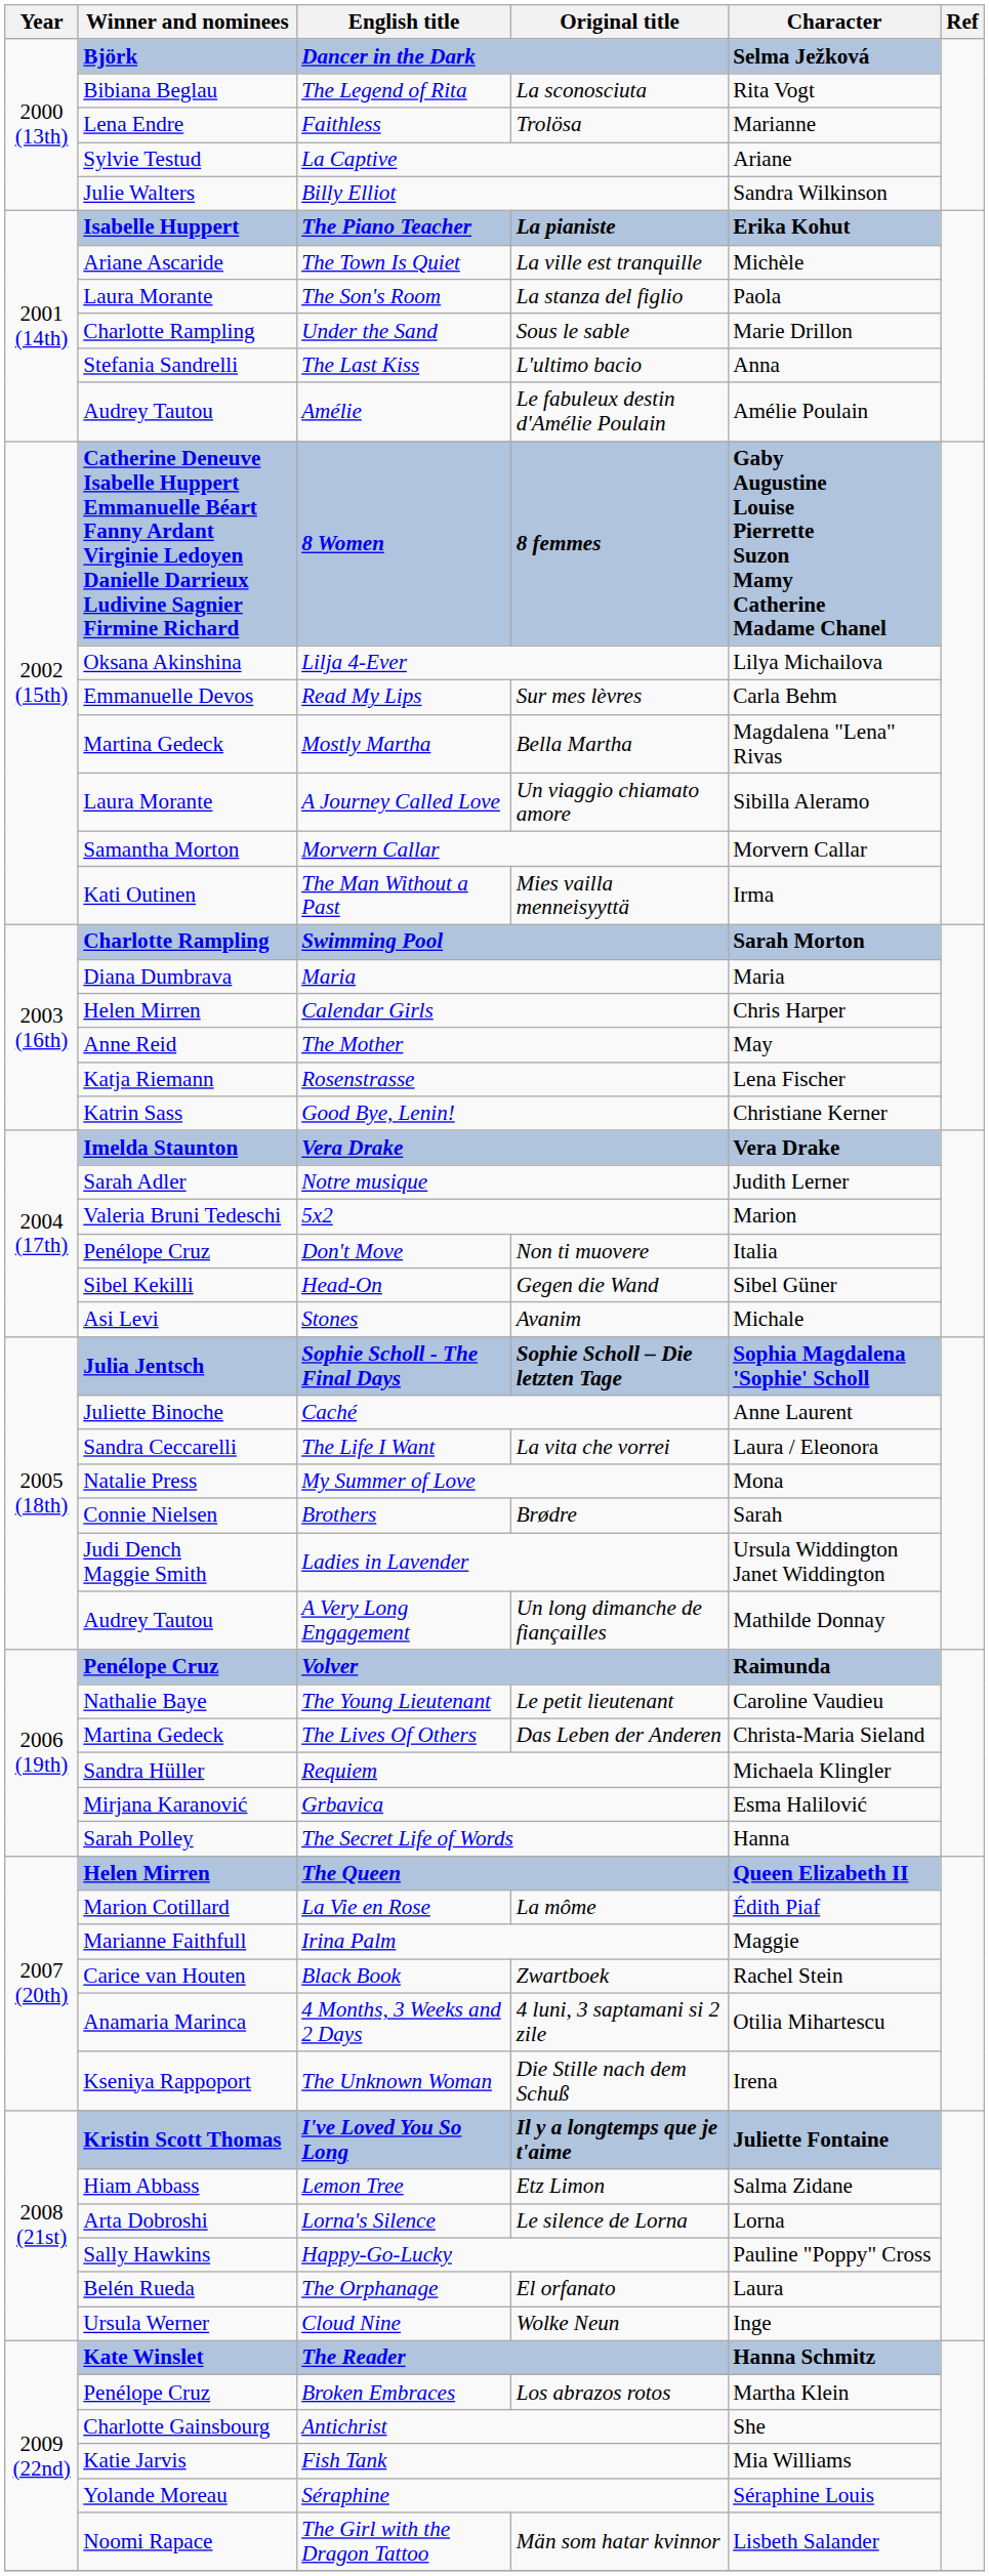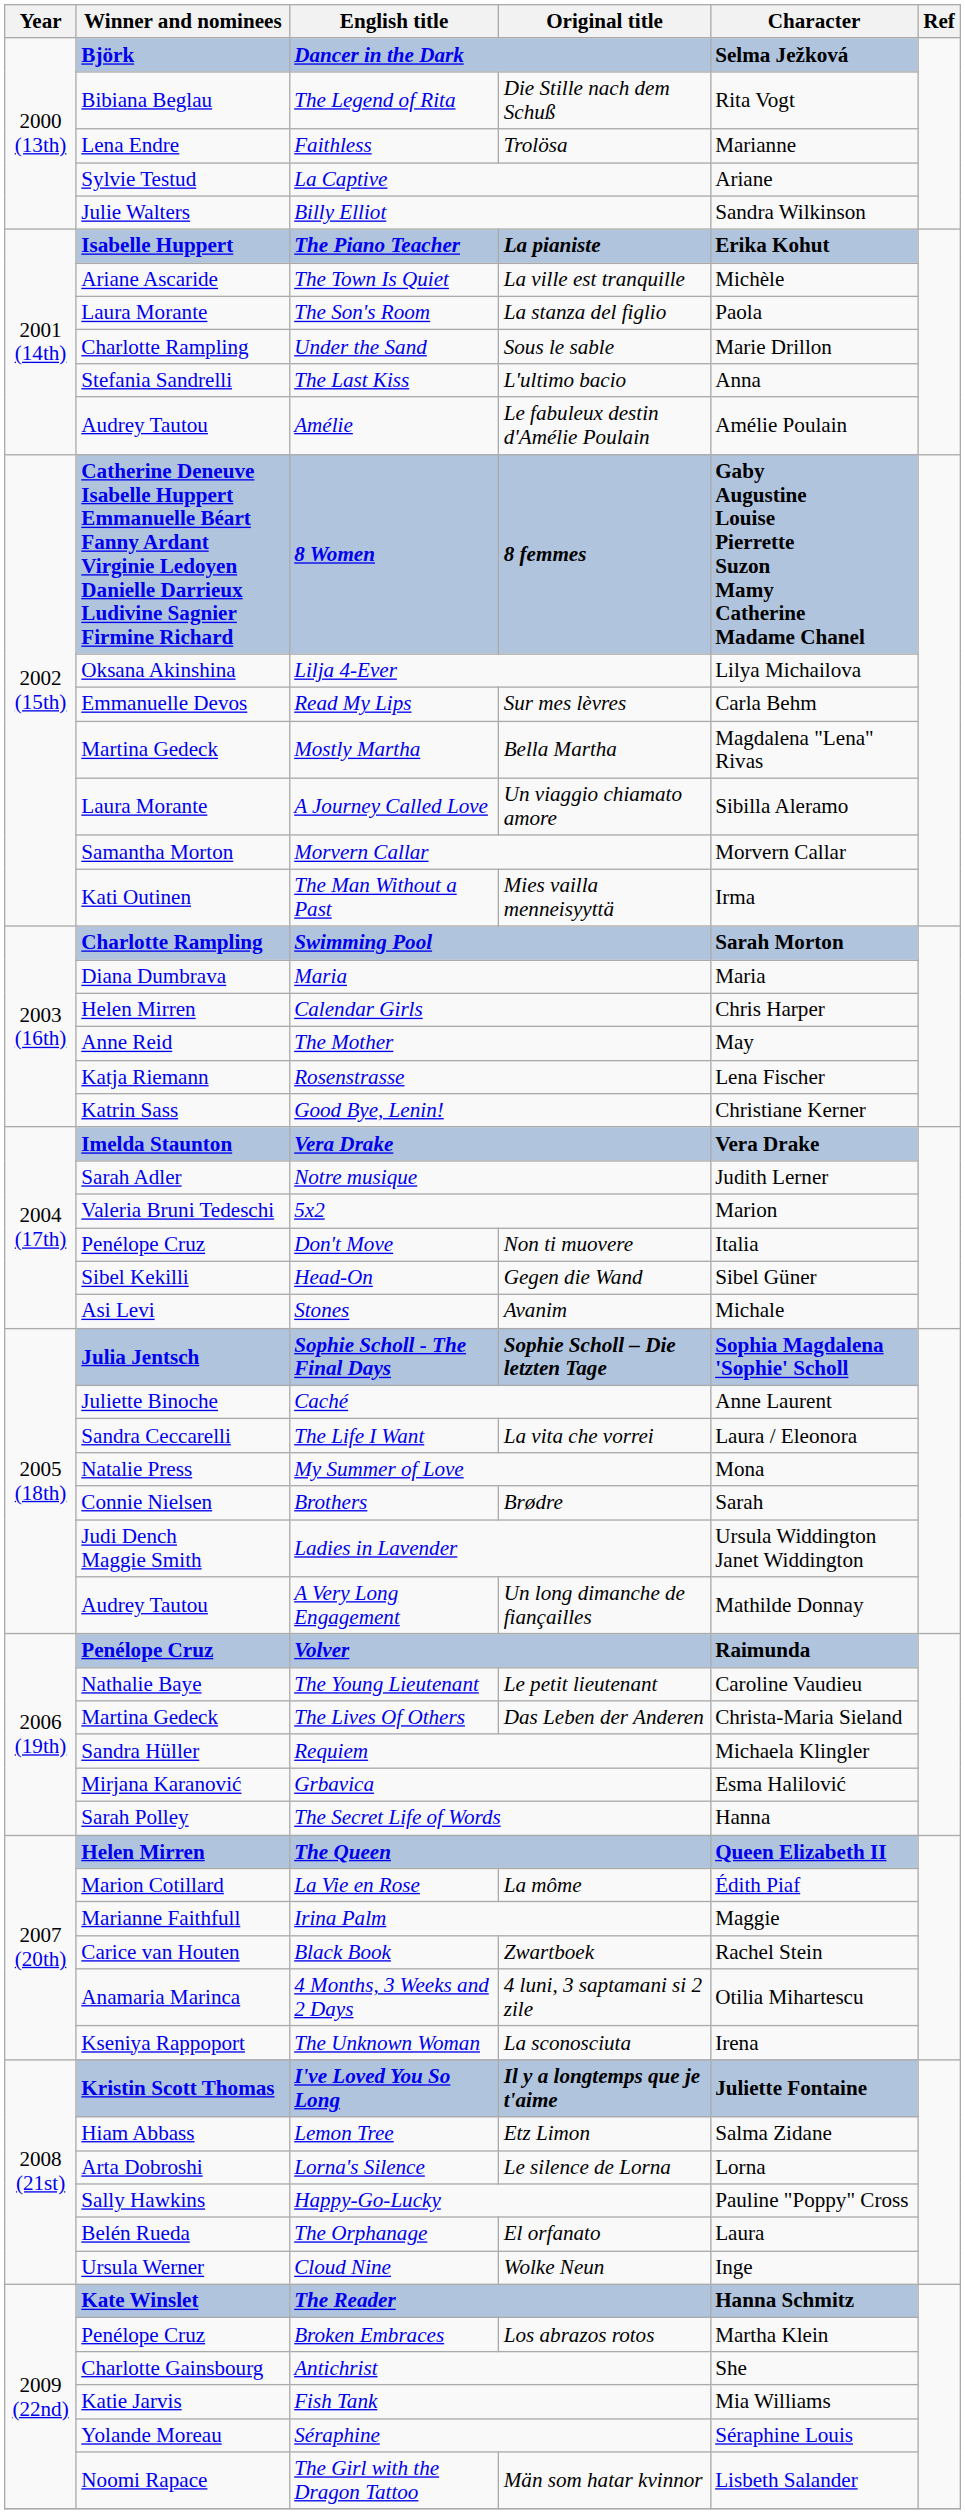The Legend of Rita | Original title: La sconosciuta -> Die Stille nach dem Schuß
The Unknown Woman | Original title: Die Stille nach dem Schuß -> La sconosciuta
